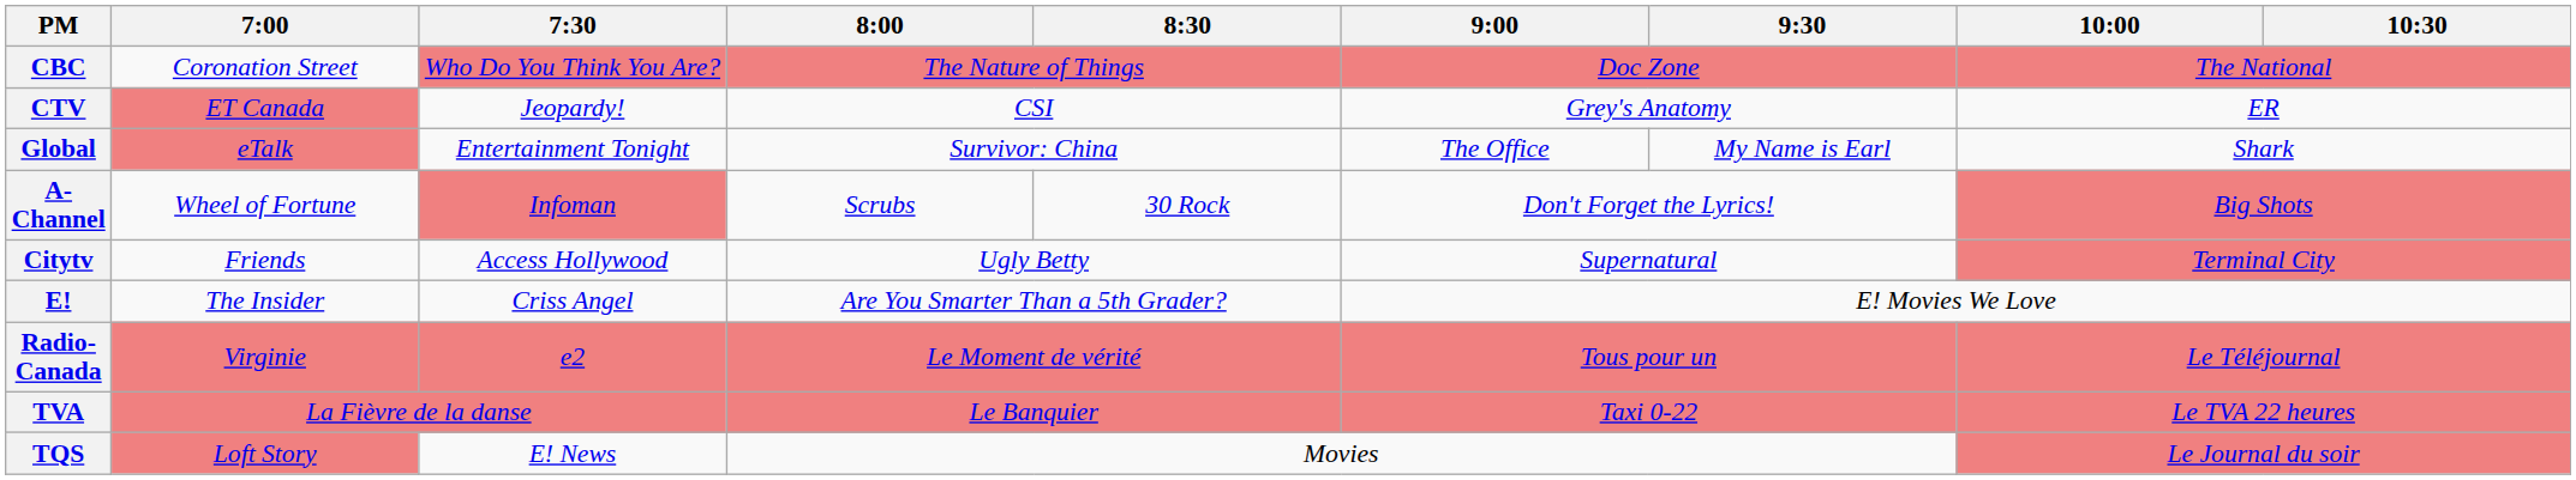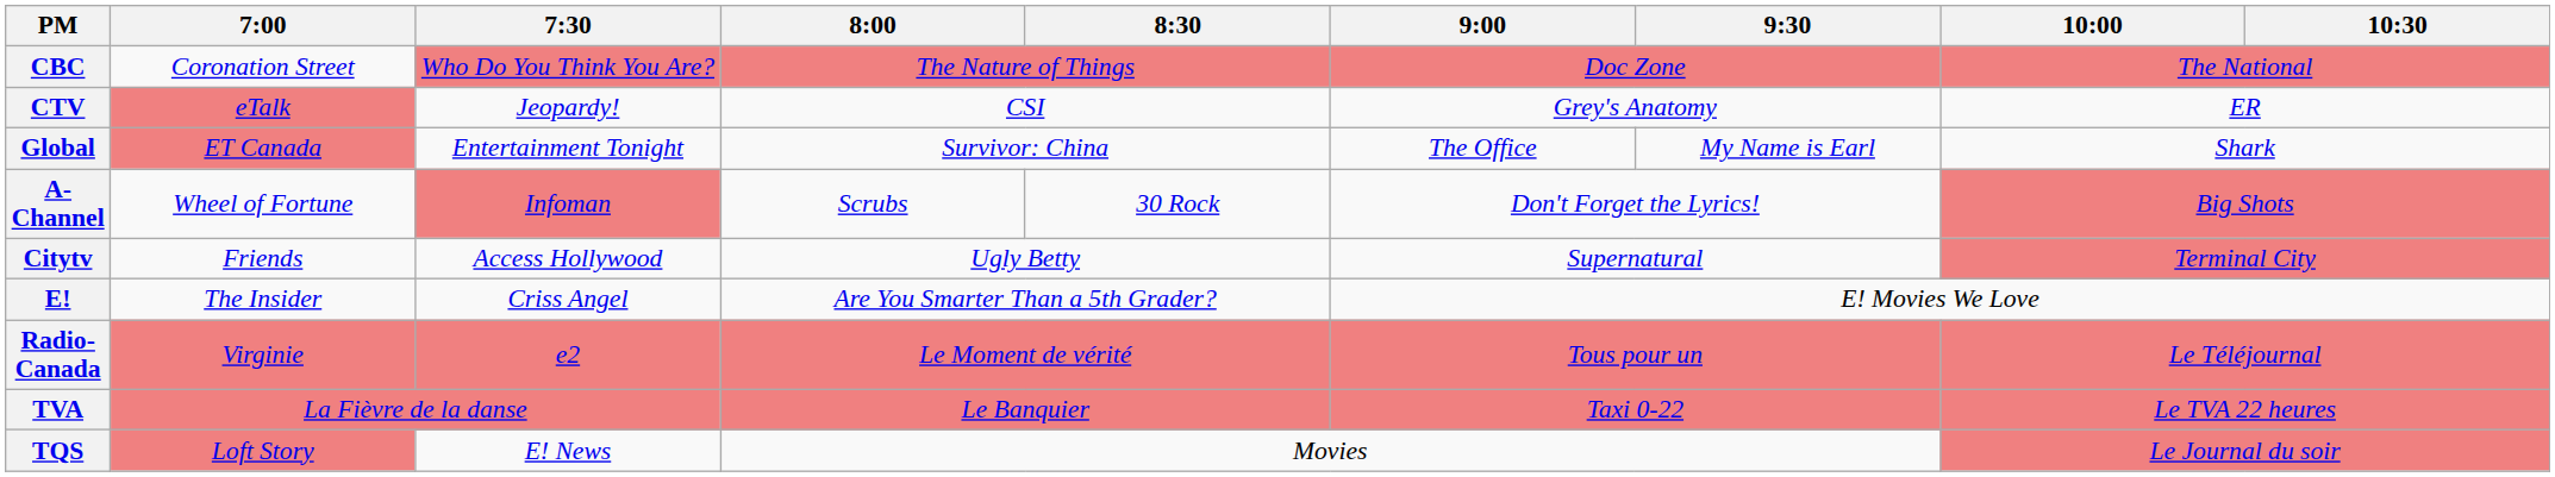CTV | 7:00: ET Canada -> eTalk
Global | 7:00: eTalk -> ET Canada
